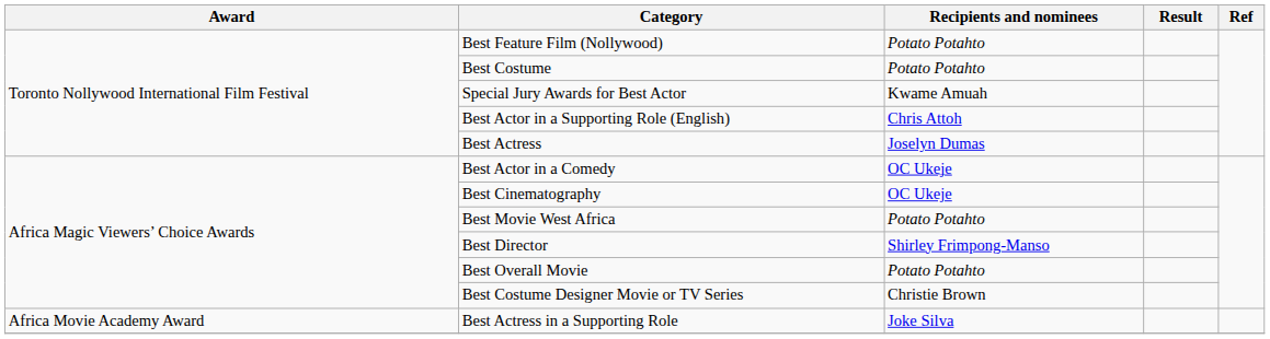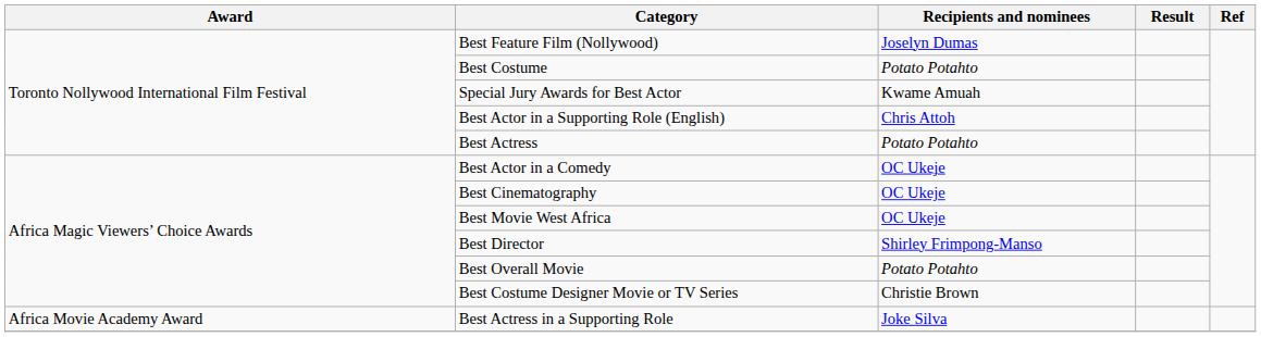Best Feature Film (Nollywood) | Recipients and nominees: Potato Potahto -> Joselyn Dumas
Best Actress | Recipients and nominees: Joselyn Dumas -> Potato Potahto
Best Movie West Africa | Recipients and nominees: Potato Potahto -> OC Ukeje
